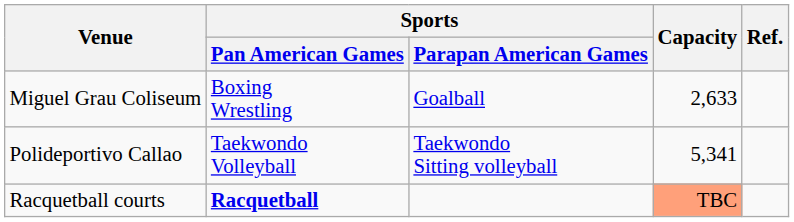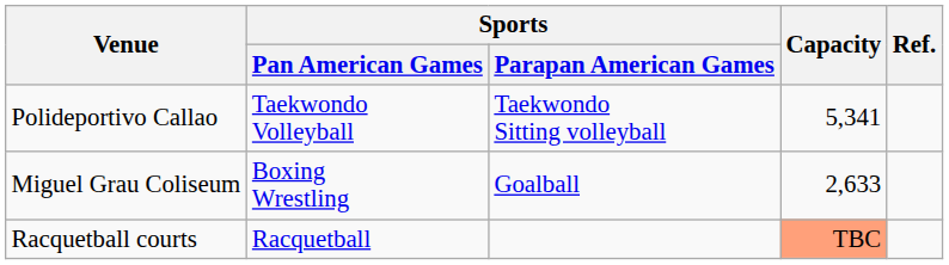rows swapped: Miguel Grau Coliseum <-> Polideportivo Callao
Racquetball courts | Sports / Pan American Games: bold -> normal
